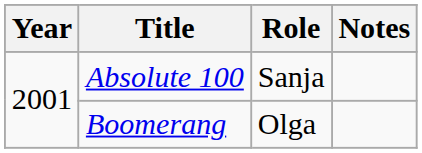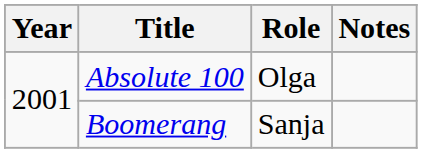Absolute 100 | Role: Sanja -> Olga
Boomerang | Role: Olga -> Sanja
